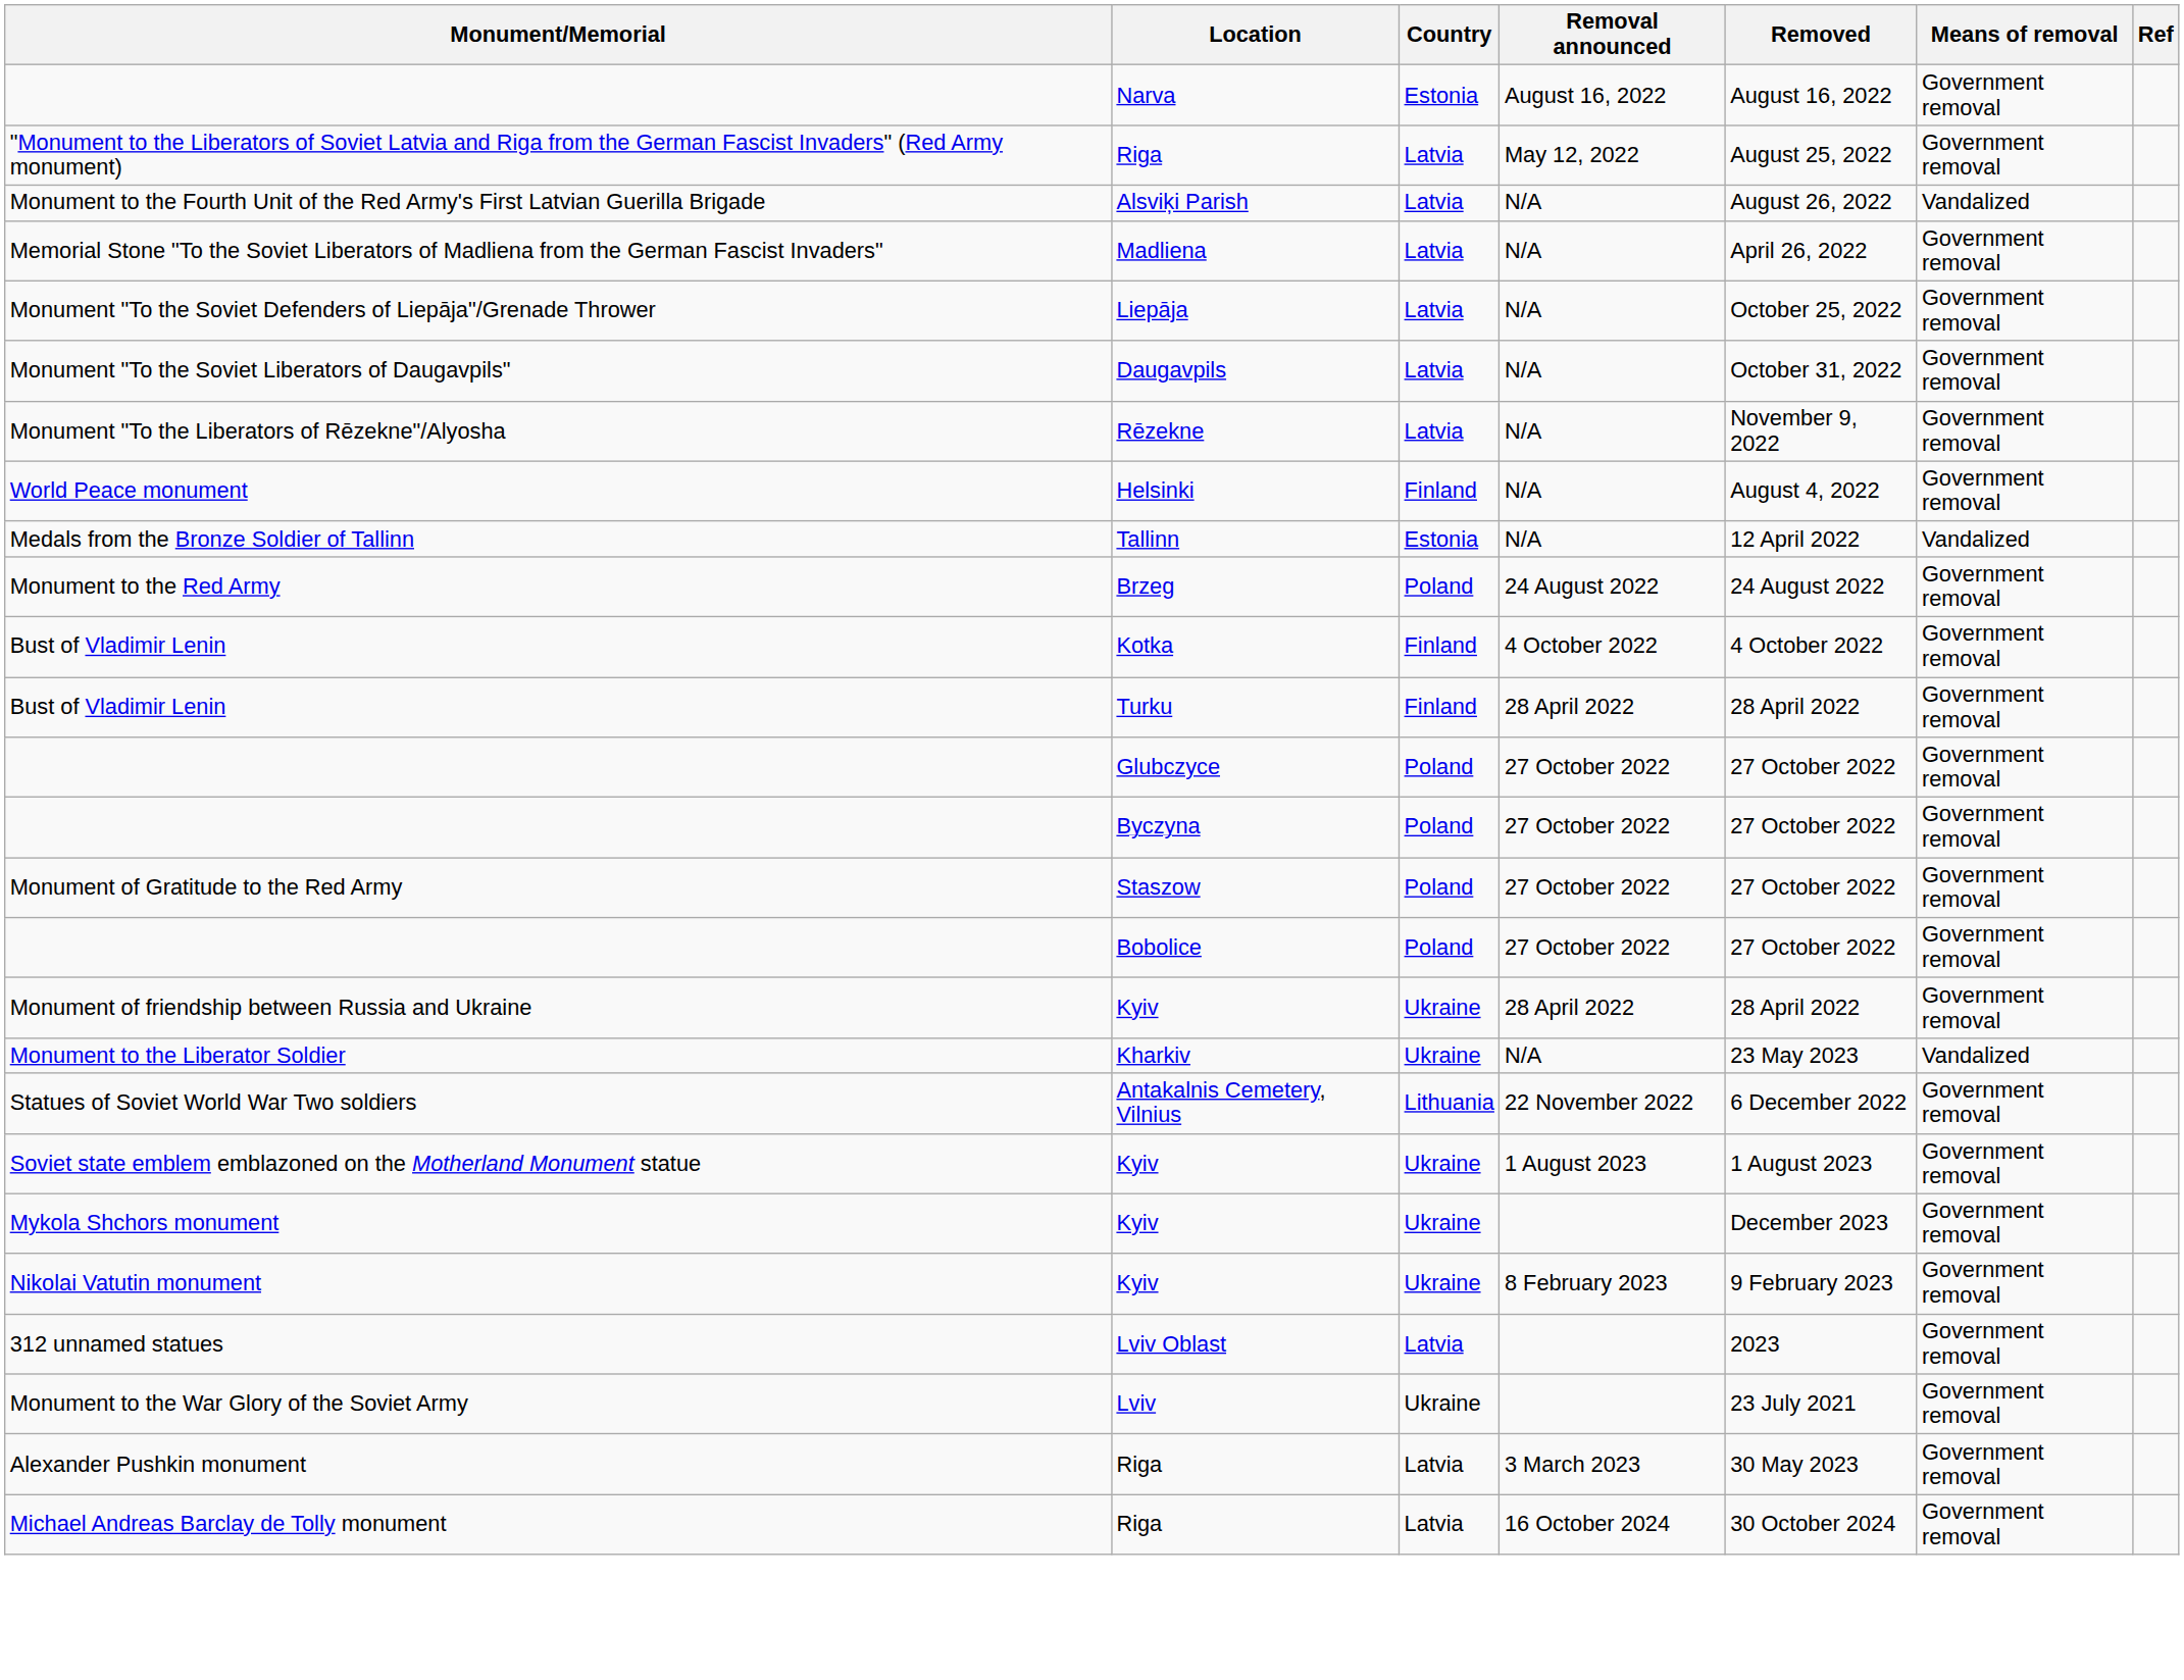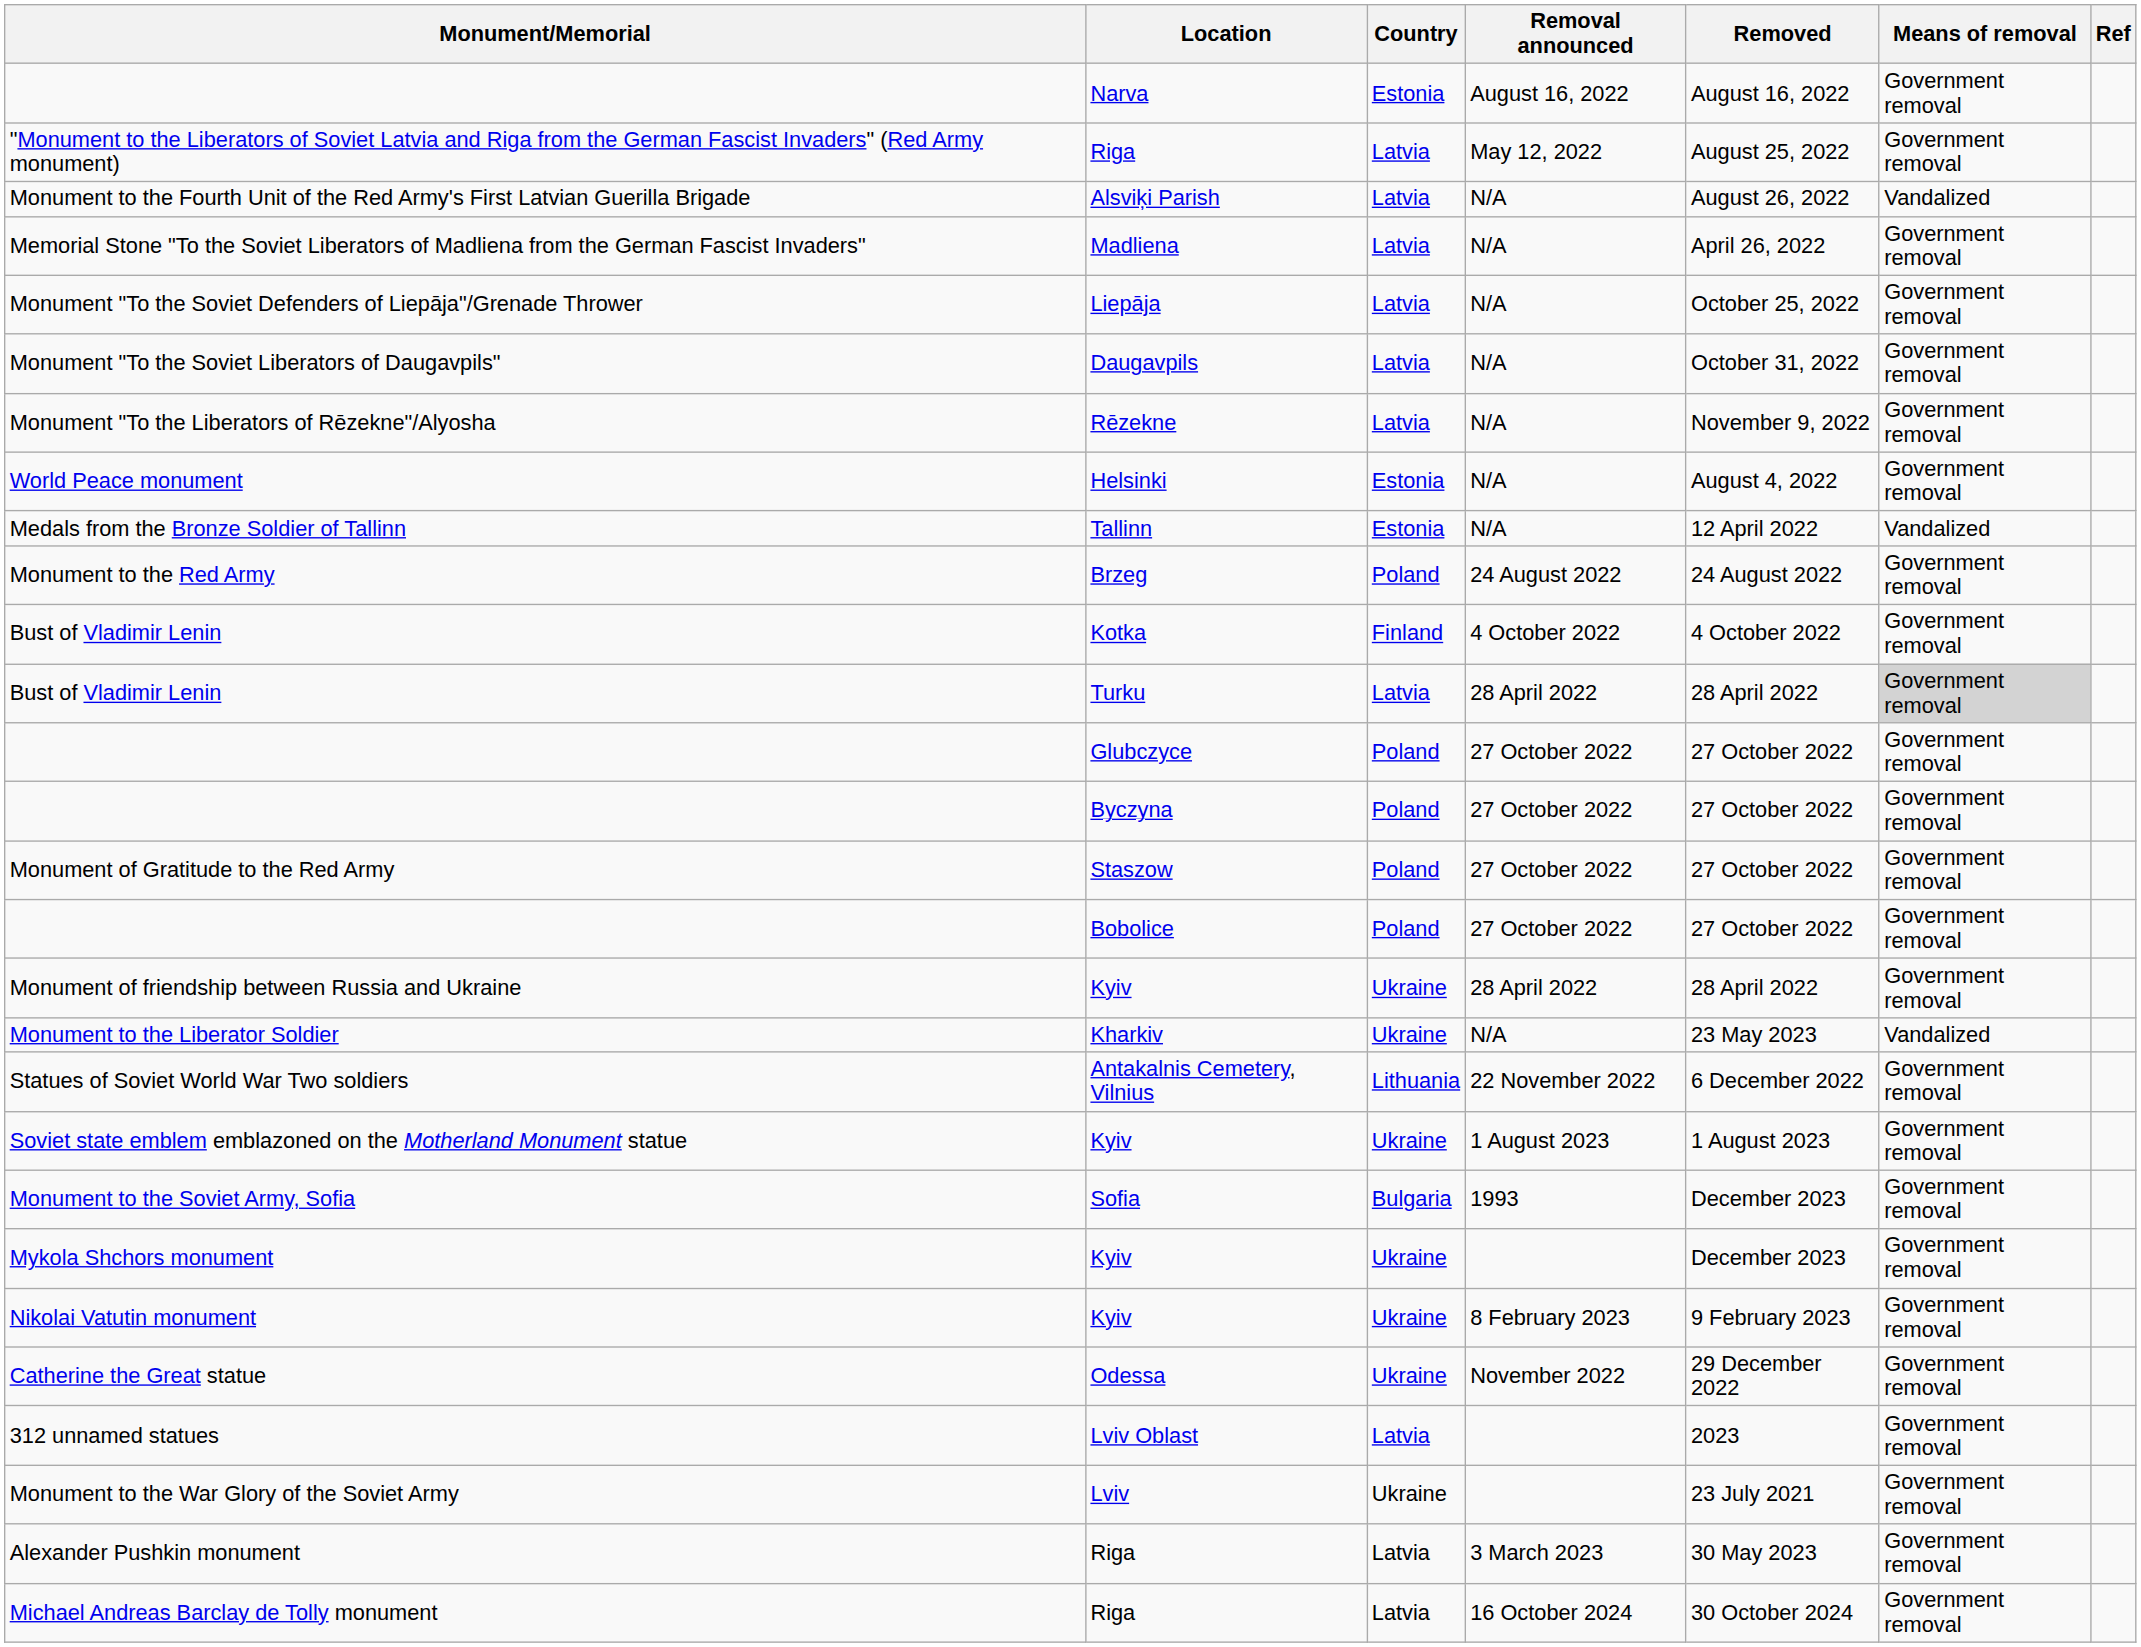World Peace monument | Country: Finland -> Estonia
Bust of Vladimir Lenin / Turku | Country: Finland -> Latvia
Bust of Vladimir Lenin / Turku | Means of removal: no background -> lightgrey background
+ row: Monument to the Soviet Army, Sofia | Sofia | Bulgaria | 1993 | December 2023 | Government removal
+ row: Catherine the Great statue | Odessa | Ukraine | November 2022 | 29 December 2022 | Government removal
